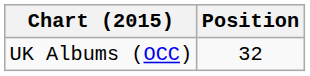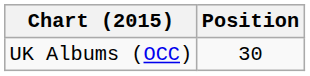UK Albums (OCC) | Position: 32 -> 30
